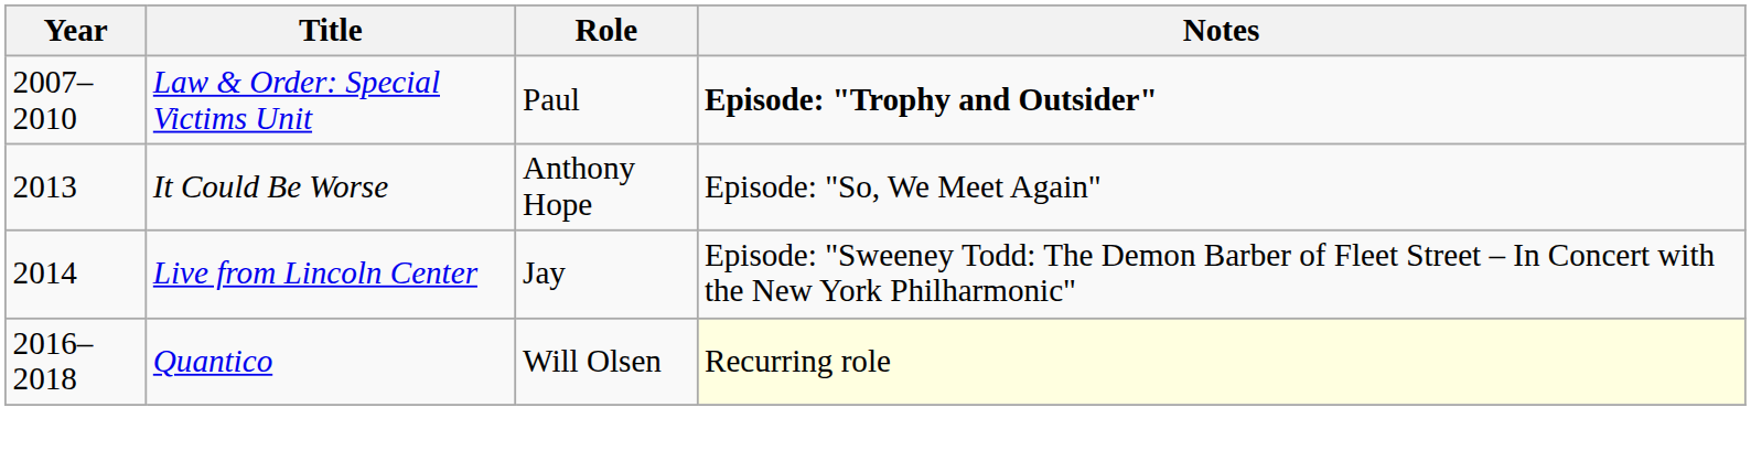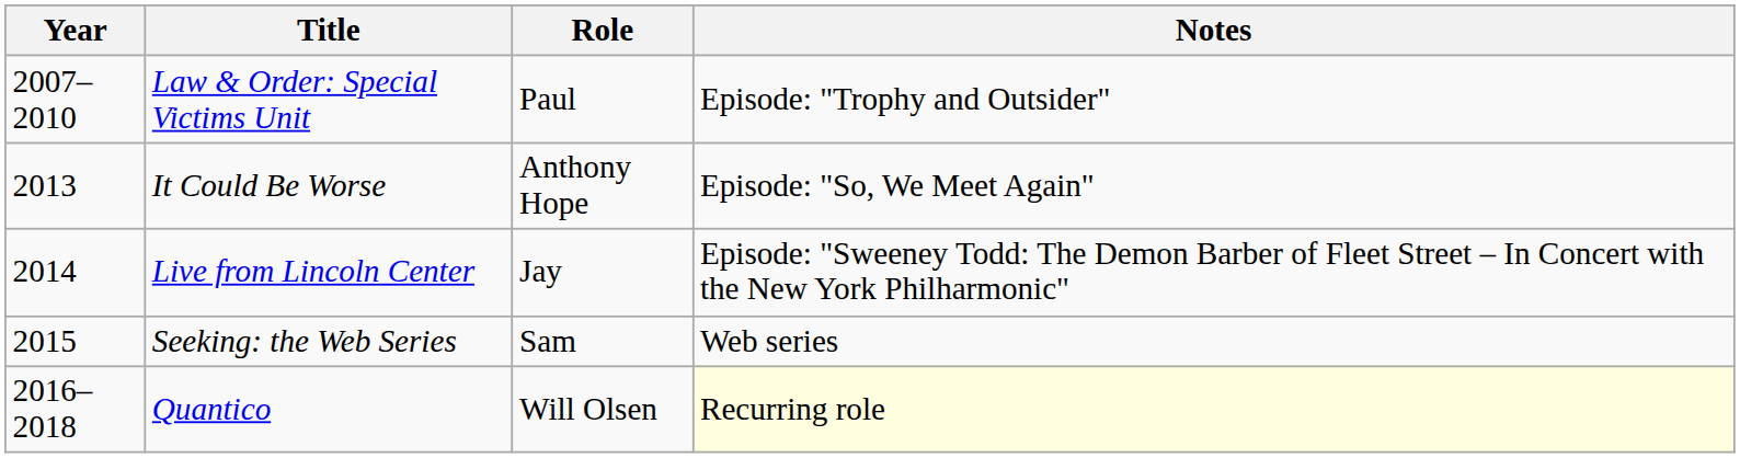Law & Order: Special Victims Unit | Notes: bold -> normal
+ row: 2015 | Seeking: the Web Series | Sam | Web series
